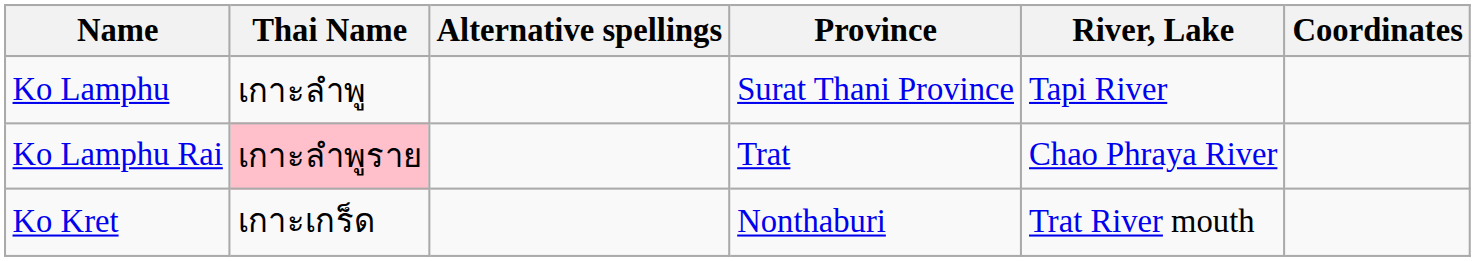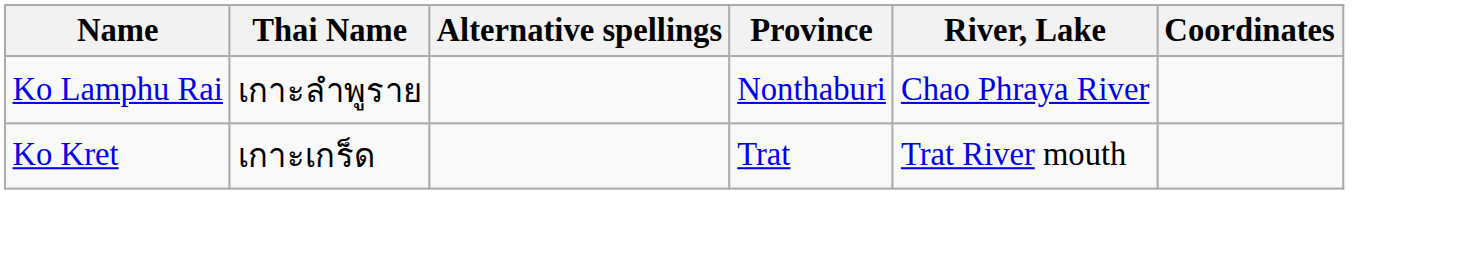- row: Ko Lamphu | เกาะลำพู | Surat Thani Province | Tapi River
Ko Lamphu Rai | Thai Name: pink background -> no background
Ko Lamphu Rai | Province: Trat -> Nonthaburi
Ko Kret | Province: Nonthaburi -> Trat
